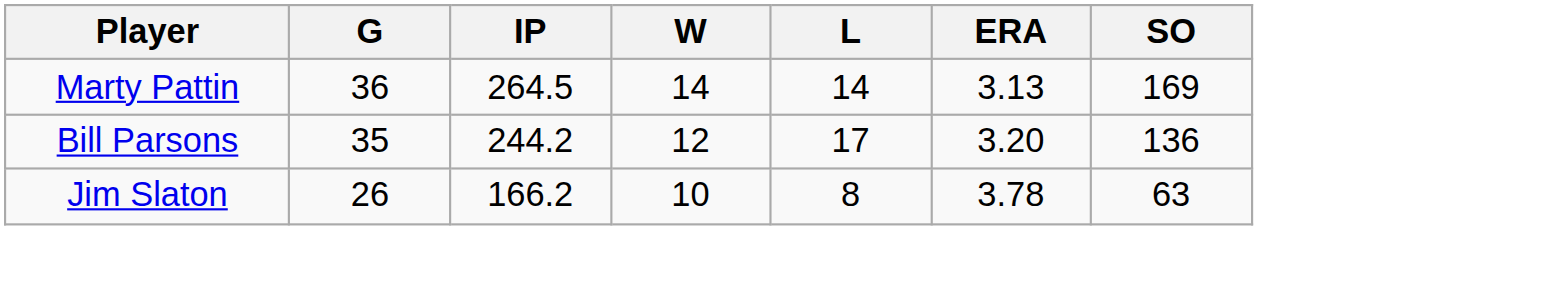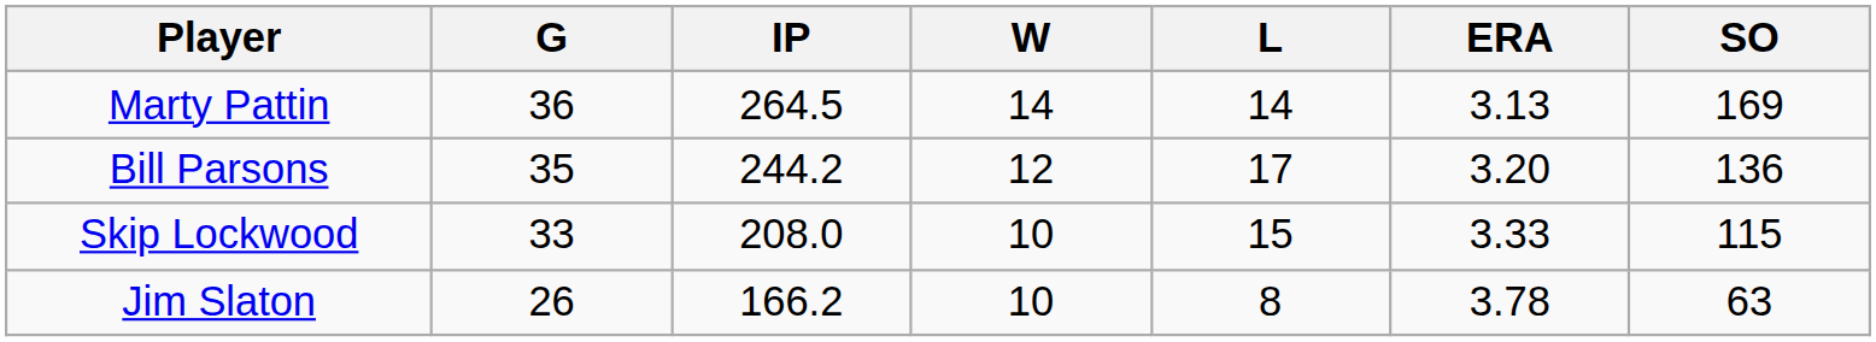+ row: Skip Lockwood | 33 | 208.0 | 10 | 15 | 3.33 | 115
